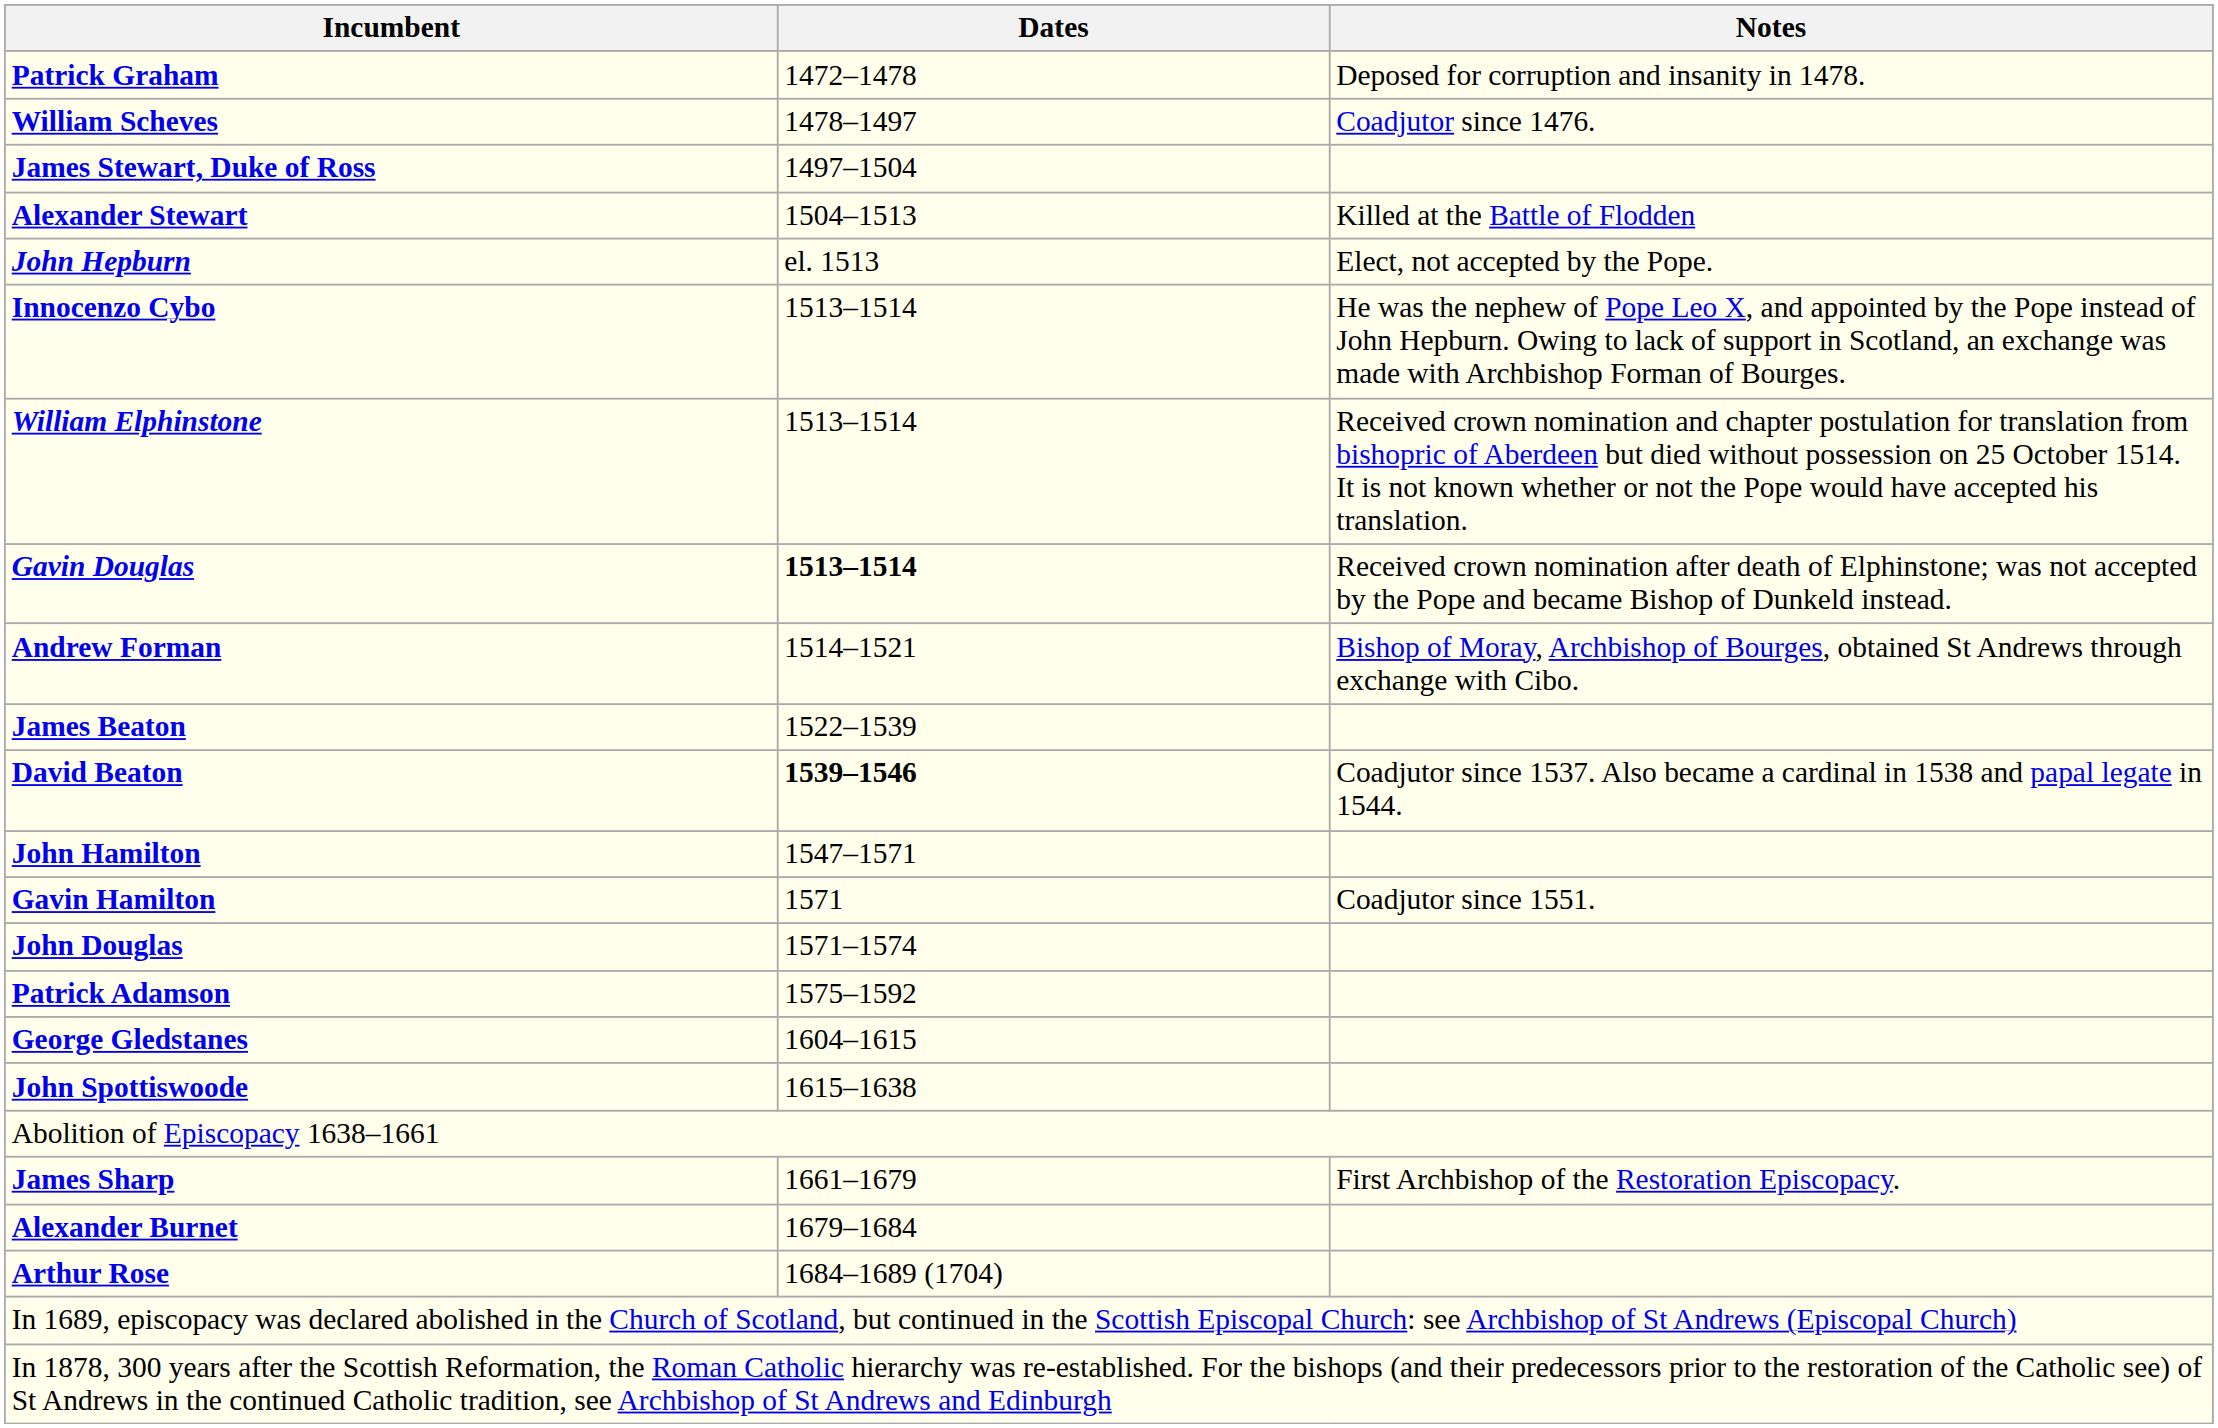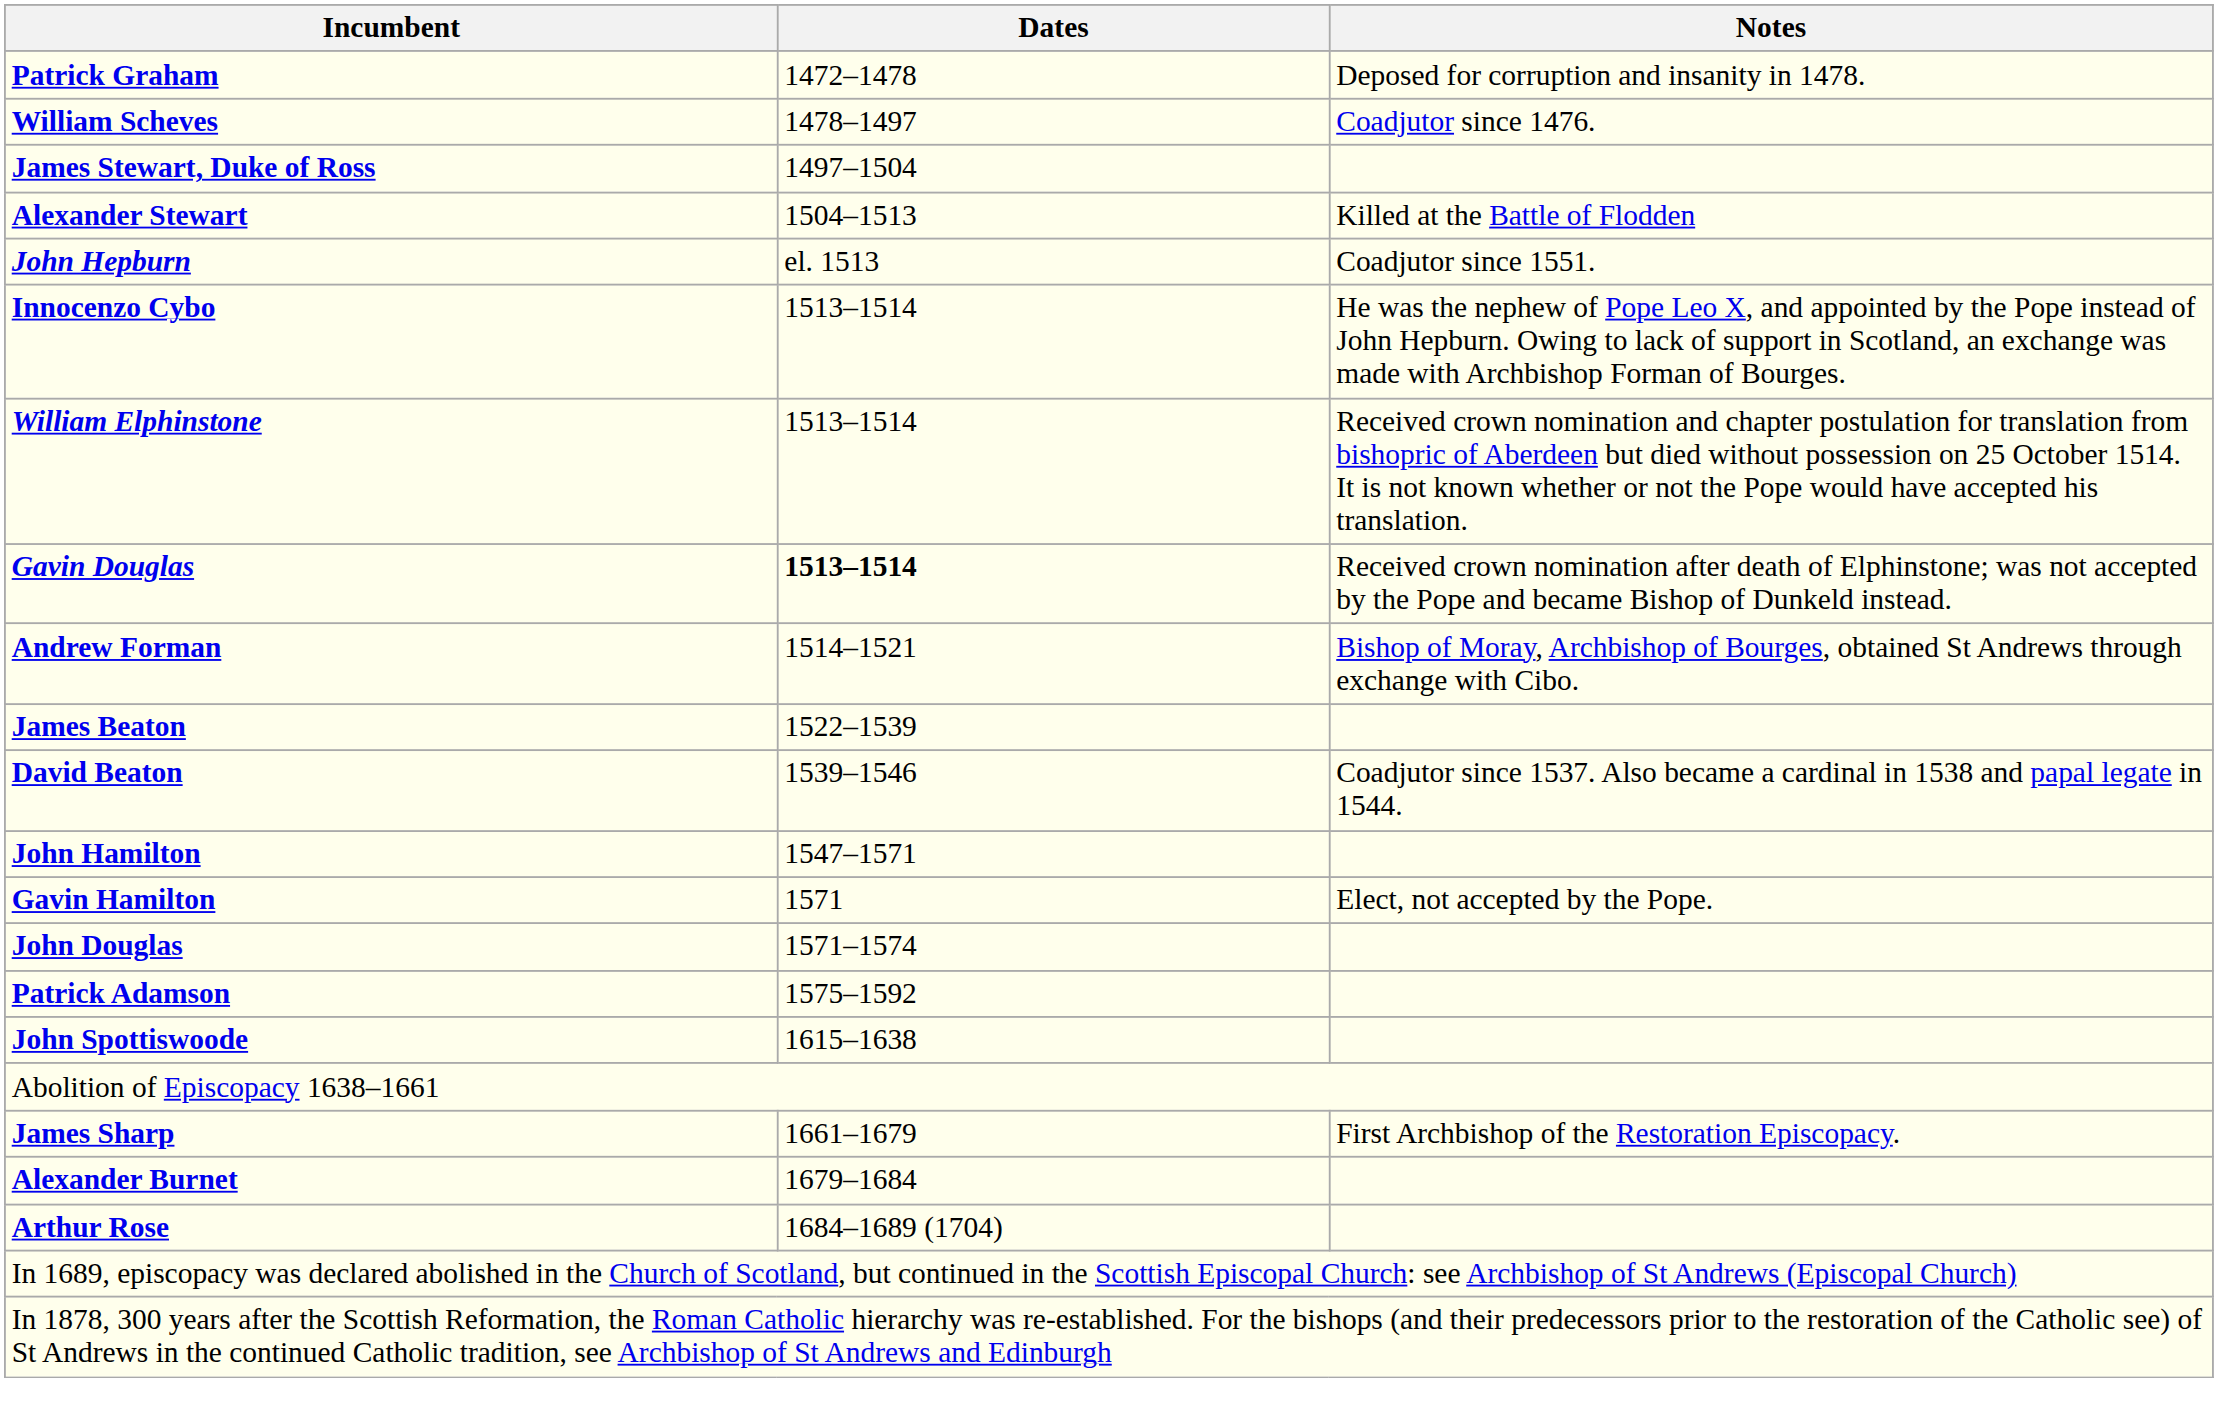John Hepburn | Notes: Elect, not accepted by the Pope. -> Coadjutor since 1551.
David Beaton | Dates: bold -> normal
Gavin Hamilton | Notes: Coadjutor since 1551. -> Elect, not accepted by the Pope.
- row: George Gledstanes | 1604–1615
